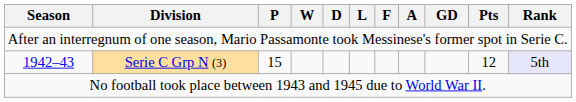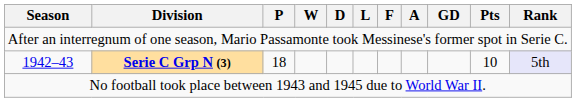1942–43 | Division: normal -> bold
1942–43 | P: 15 -> 18
1942–43 | Pts: 12 -> 10
